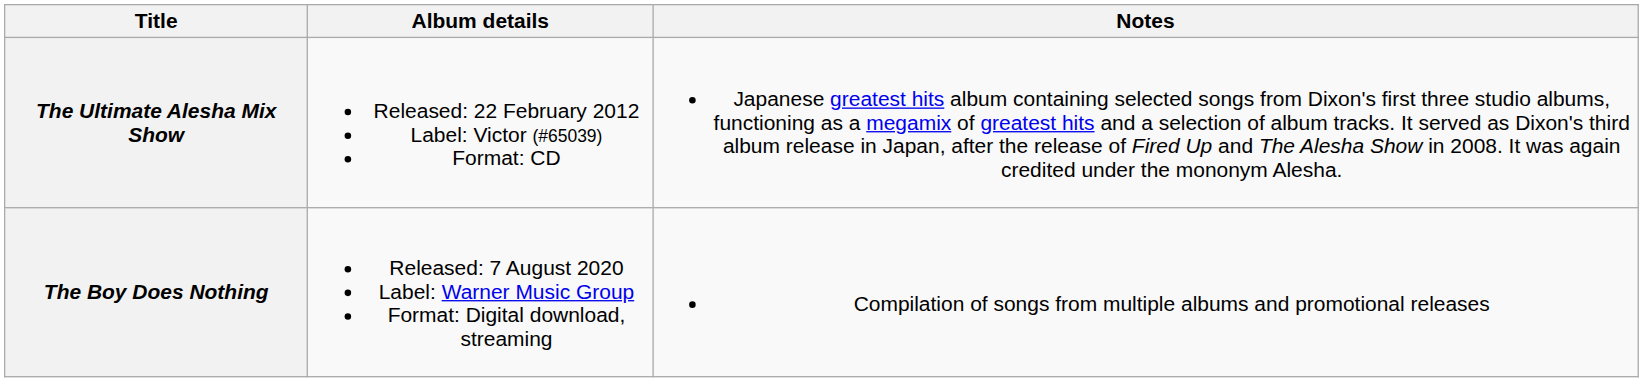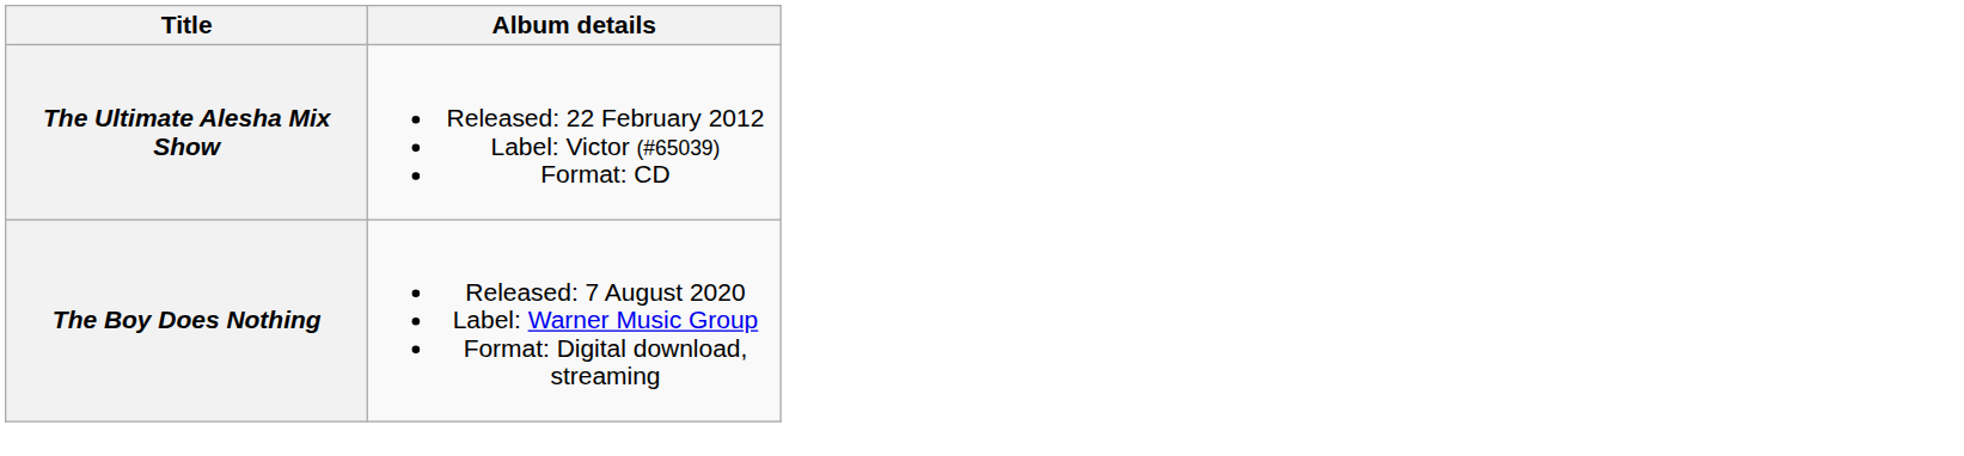- column: Notes | Japanese greatest hits album containing selected songs from Dixon's first three studio albums, functioning as a megamix of greatest hits and a selection of album tracks. It served as Dixon's third album release in Japan, after the release of Fired Up and The Alesha Show in 2008. It was again credited under the mononym Alesha. | Compilation of songs from multiple albums and promotional releases
